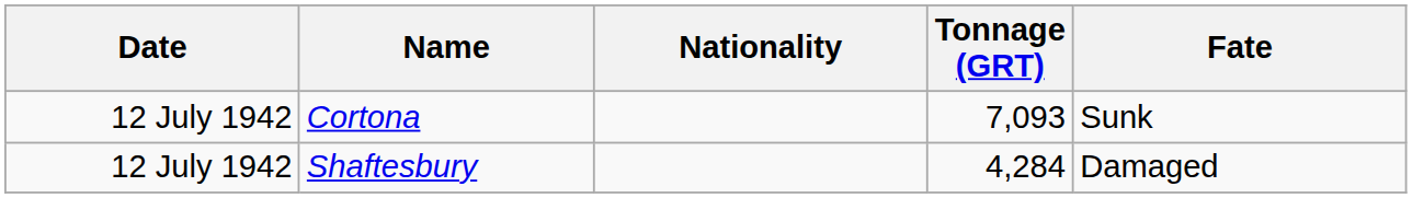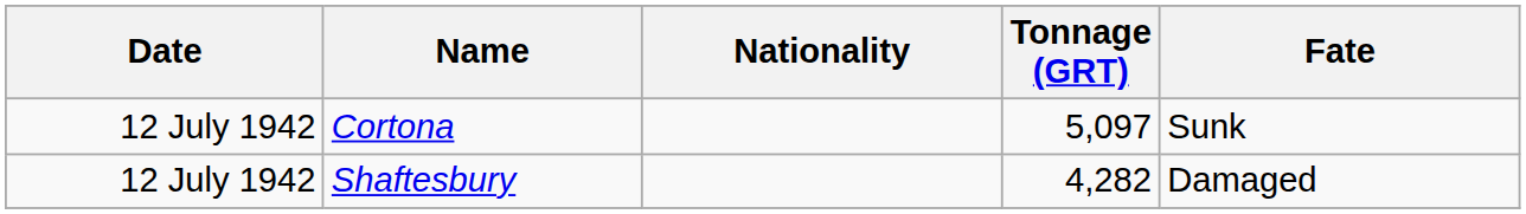Cortona | Tonnage (GRT): 7,093 -> 5,097
Shaftesbury | Tonnage (GRT): 4,284 -> 4,282
